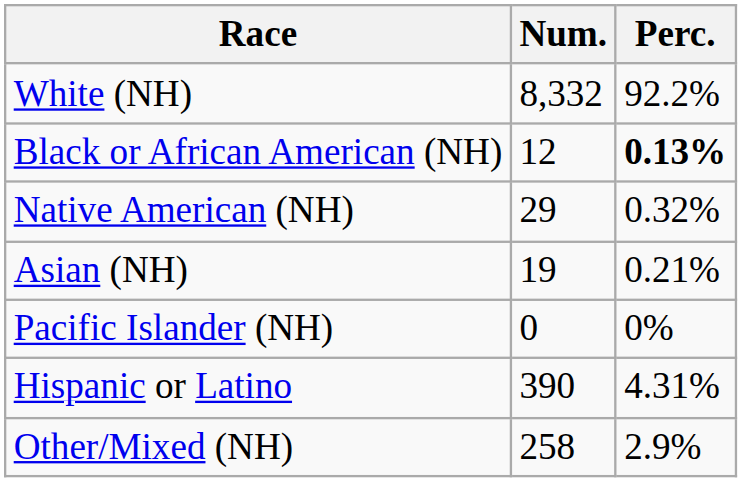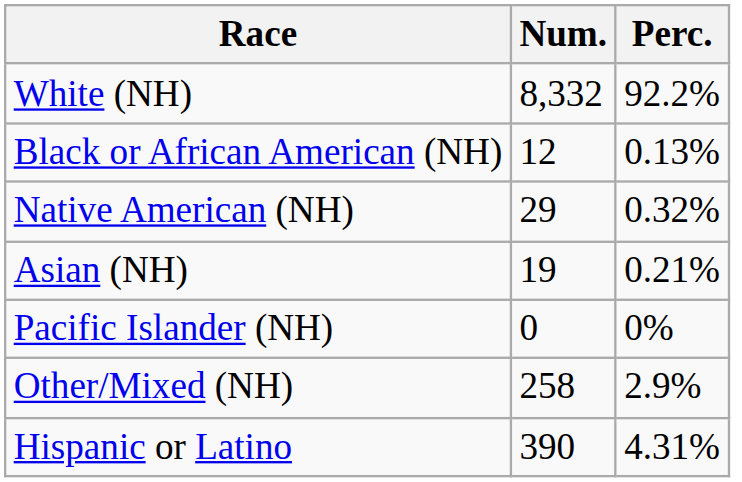Black or African American (NH) | Perc.: bold -> normal
rows swapped: Other/Mixed (NH) <-> Hispanic or Latino
